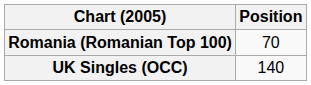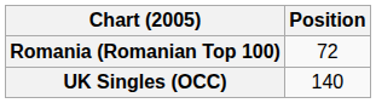Romania (Romanian Top 100) | Position: 70 -> 72
